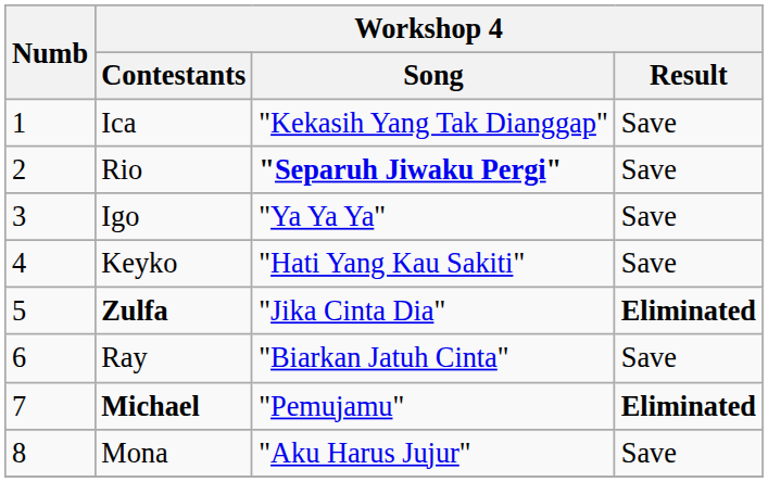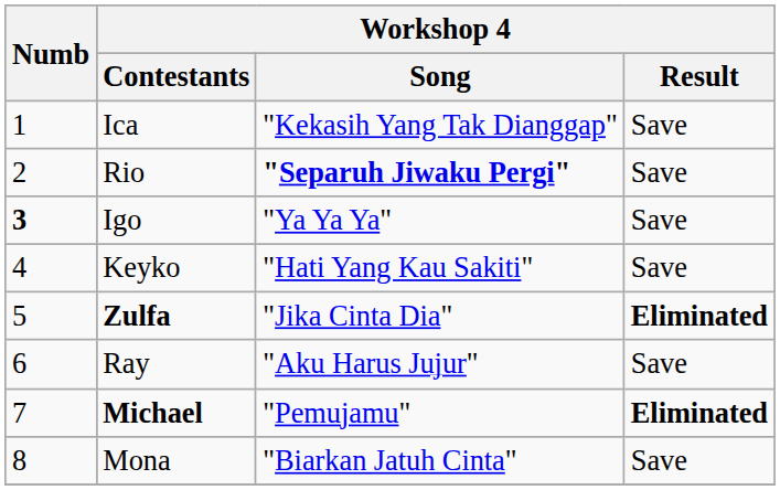Igo | Numb: normal -> bold
Ray | Workshop 4 / Song: "Biarkan Jatuh Cinta" -> "Aku Harus Jujur"
Mona | Workshop 4 / Song: "Aku Harus Jujur" -> "Biarkan Jatuh Cinta"
